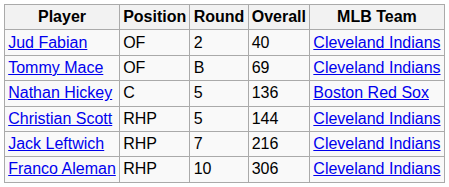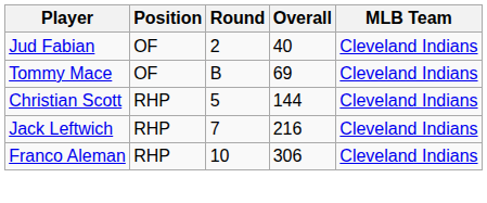- row: Nathan Hickey | C | 5 | 136 | Boston Red Sox
